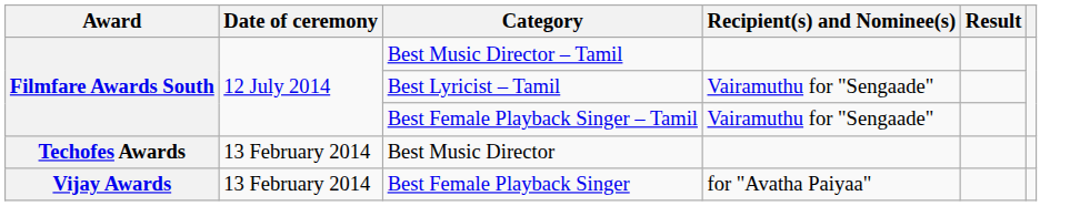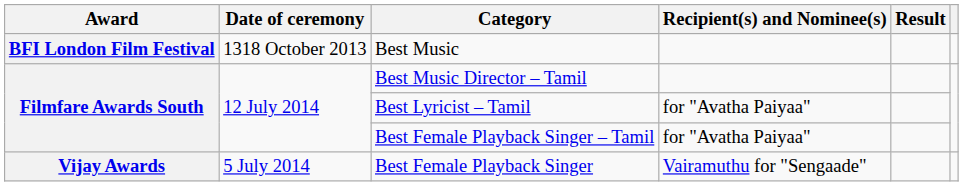+ row: BFI London Film Festival | 1318 October 2013 | Best Music
Best Lyricist – Tamil | Recipient(s) and Nominee(s): Vairamuthu for "Sengaade" -> for "Avatha Paiyaa"
Best Female Playback Singer – Tamil | Recipient(s) and Nominee(s): Vairamuthu for "Sengaade" -> for "Avatha Paiyaa"
- row: Techofes Awards | 13 February 2014 | Best Music Director
Best Female Playback Singer | Date of ceremony: 13 February 2014 -> 5 July 2014
Best Female Playback Singer | Recipient(s) and Nominee(s): for "Avatha Paiyaa" -> Vairamuthu for "Sengaade"
